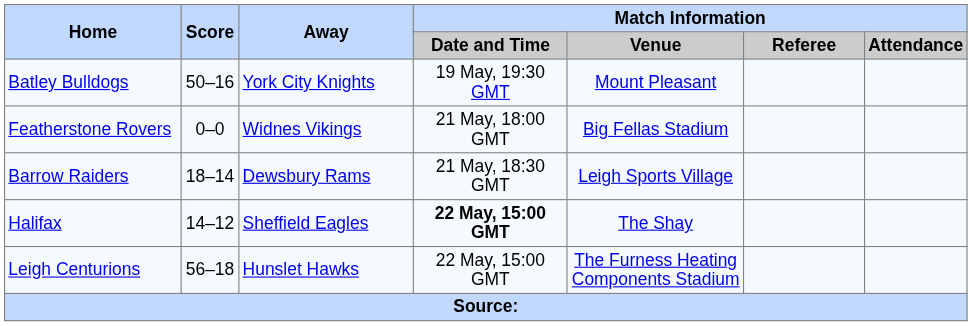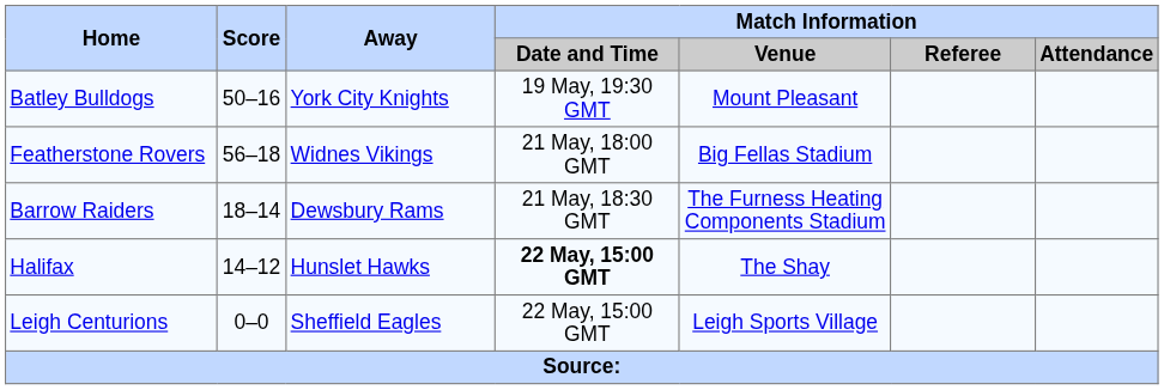Featherstone Rovers | Score: 0–0 -> 56–18
Barrow Raiders | Match Information / Venue: Leigh Sports Village -> The Furness Heating Components Stadium
Halifax | Away: Sheffield Eagles -> Hunslet Hawks
Leigh Centurions | Score: 56–18 -> 0–0
Leigh Centurions | Away: Hunslet Hawks -> Sheffield Eagles
Leigh Centurions | Match Information / Venue: The Furness Heating Components Stadium -> Leigh Sports Village
